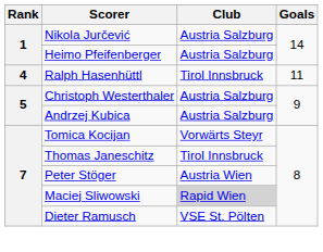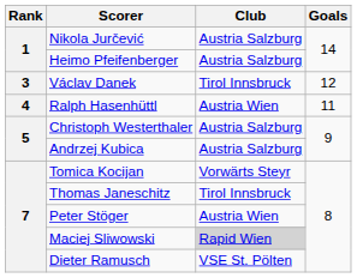+ row: 3 | Václav Danek | Tirol Innsbruck | 12
Ralph Hasenhüttl | Club: Tirol Innsbruck -> Austria Wien
